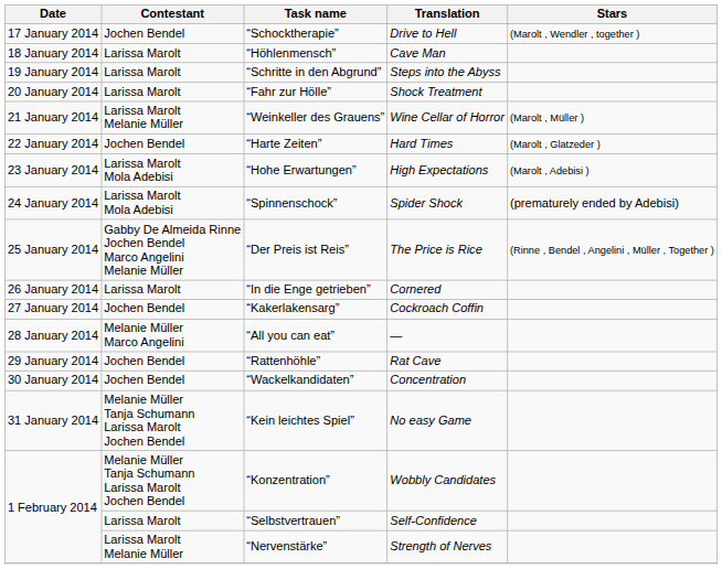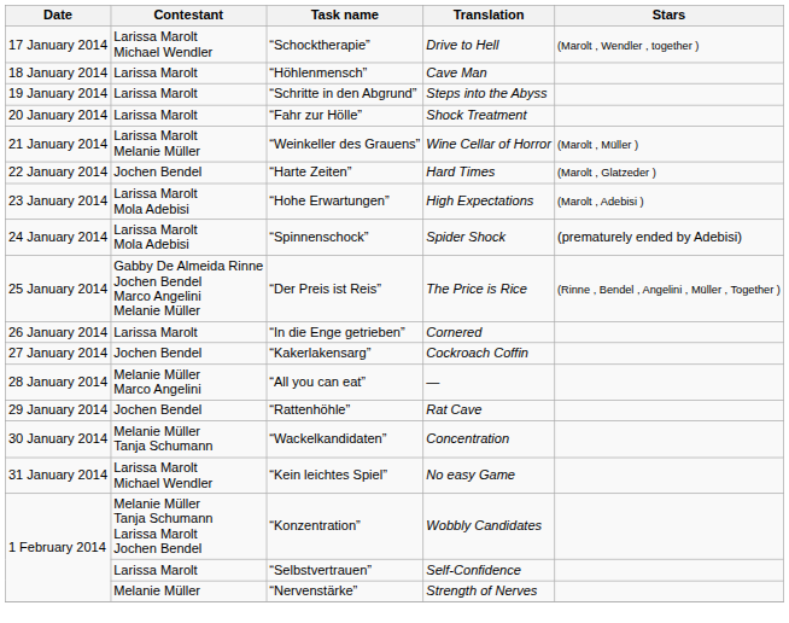“Schocktherapie” | Contestant: Jochen Bendel -> Larissa Marolt Michael Wendler
“Wackelkandidaten” | Contestant: Jochen Bendel -> Melanie Müller Tanja Schumann
“Kein leichtes Spiel” | Contestant: Melanie Müller Tanja Schumann Larissa Marolt Jochen Bendel -> Larissa Marolt Michael Wendler
“Nervenstärke” | Contestant: Larissa Marolt Melanie Müller -> Melanie Müller
